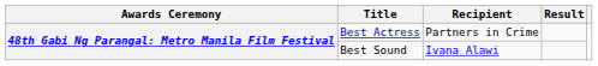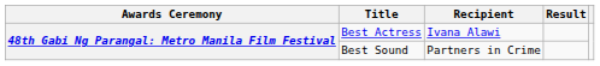Best Actress | Recipient: Partners in Crime -> Ivana Alawi
Best Sound | Recipient: Ivana Alawi -> Partners in Crime
